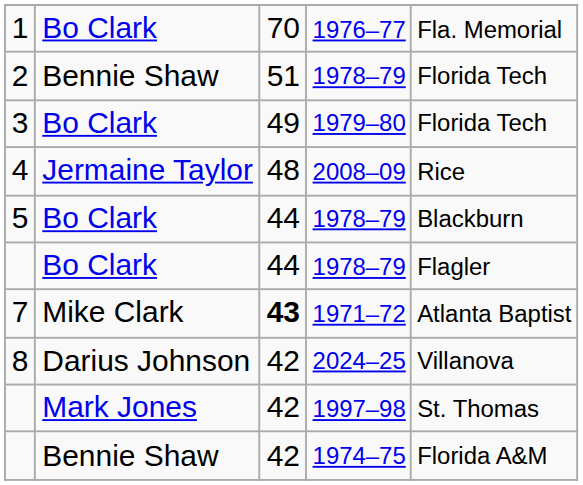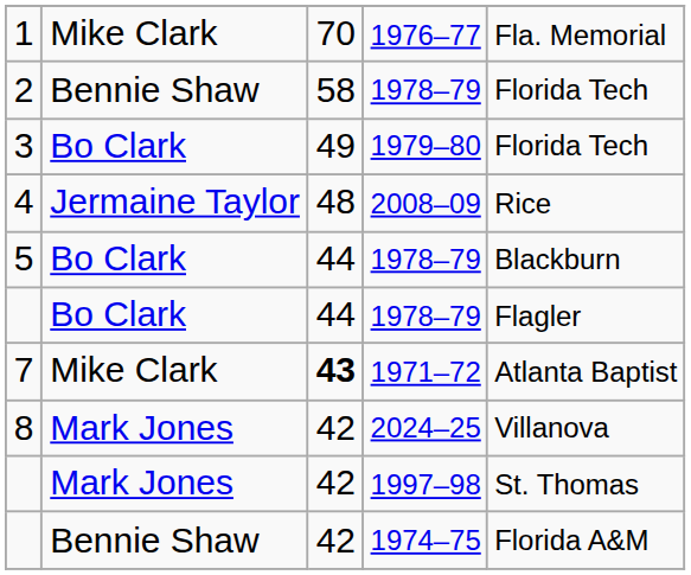1 | column 2: Bo Clark -> Mike Clark
2 | column 3: 51 -> 58
8 | column 2: Darius Johnson -> Mark Jones
